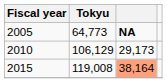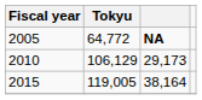2005 | Tokyu: 64,773 -> 64,772
2015 | Tokyu: 119,008 -> 119,005
2015 | column 3: lightsalmon background -> no background
